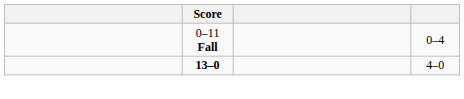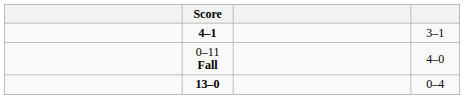+ row: 4–1 | 3–1
0–11 Fall | column 4: 0–4 -> 4–0
13–0 | column 4: 4–0 -> 0–4
